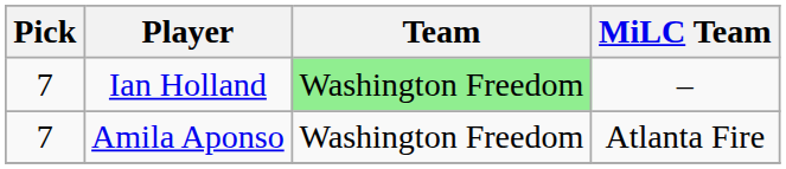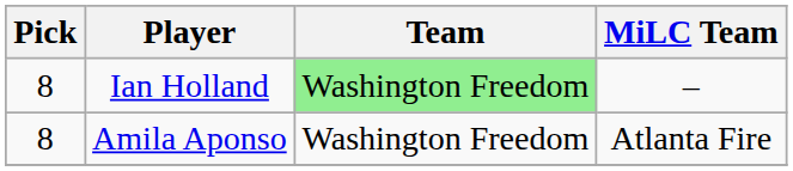Ian Holland | Pick: 7 -> 8
Amila Aponso | Pick: 7 -> 8
